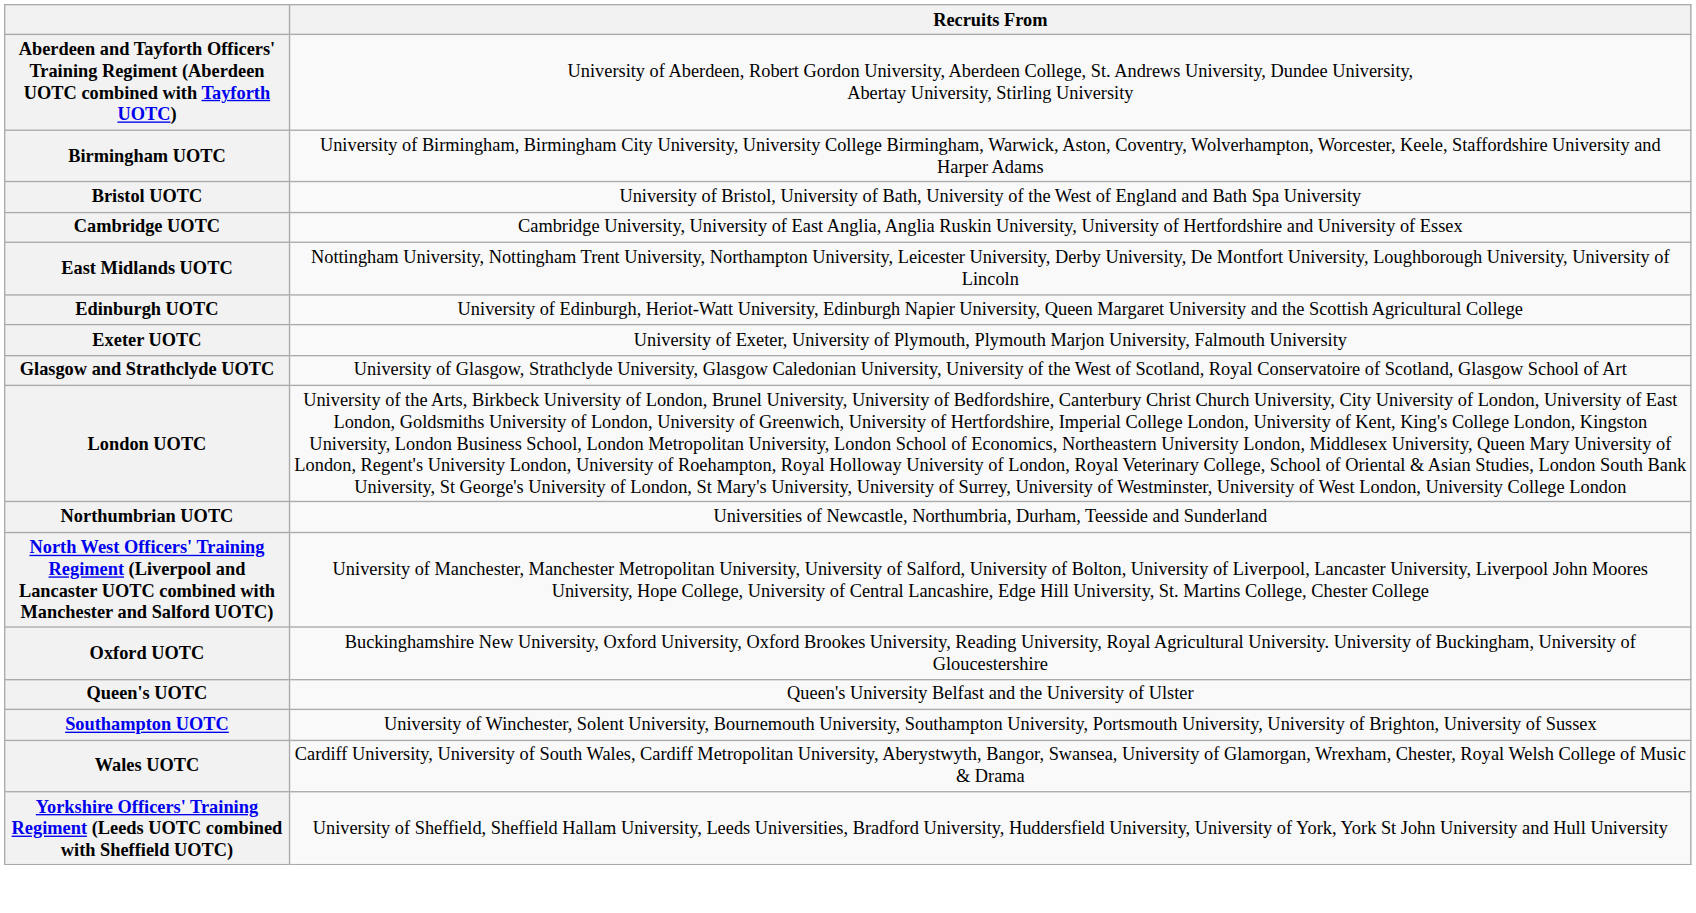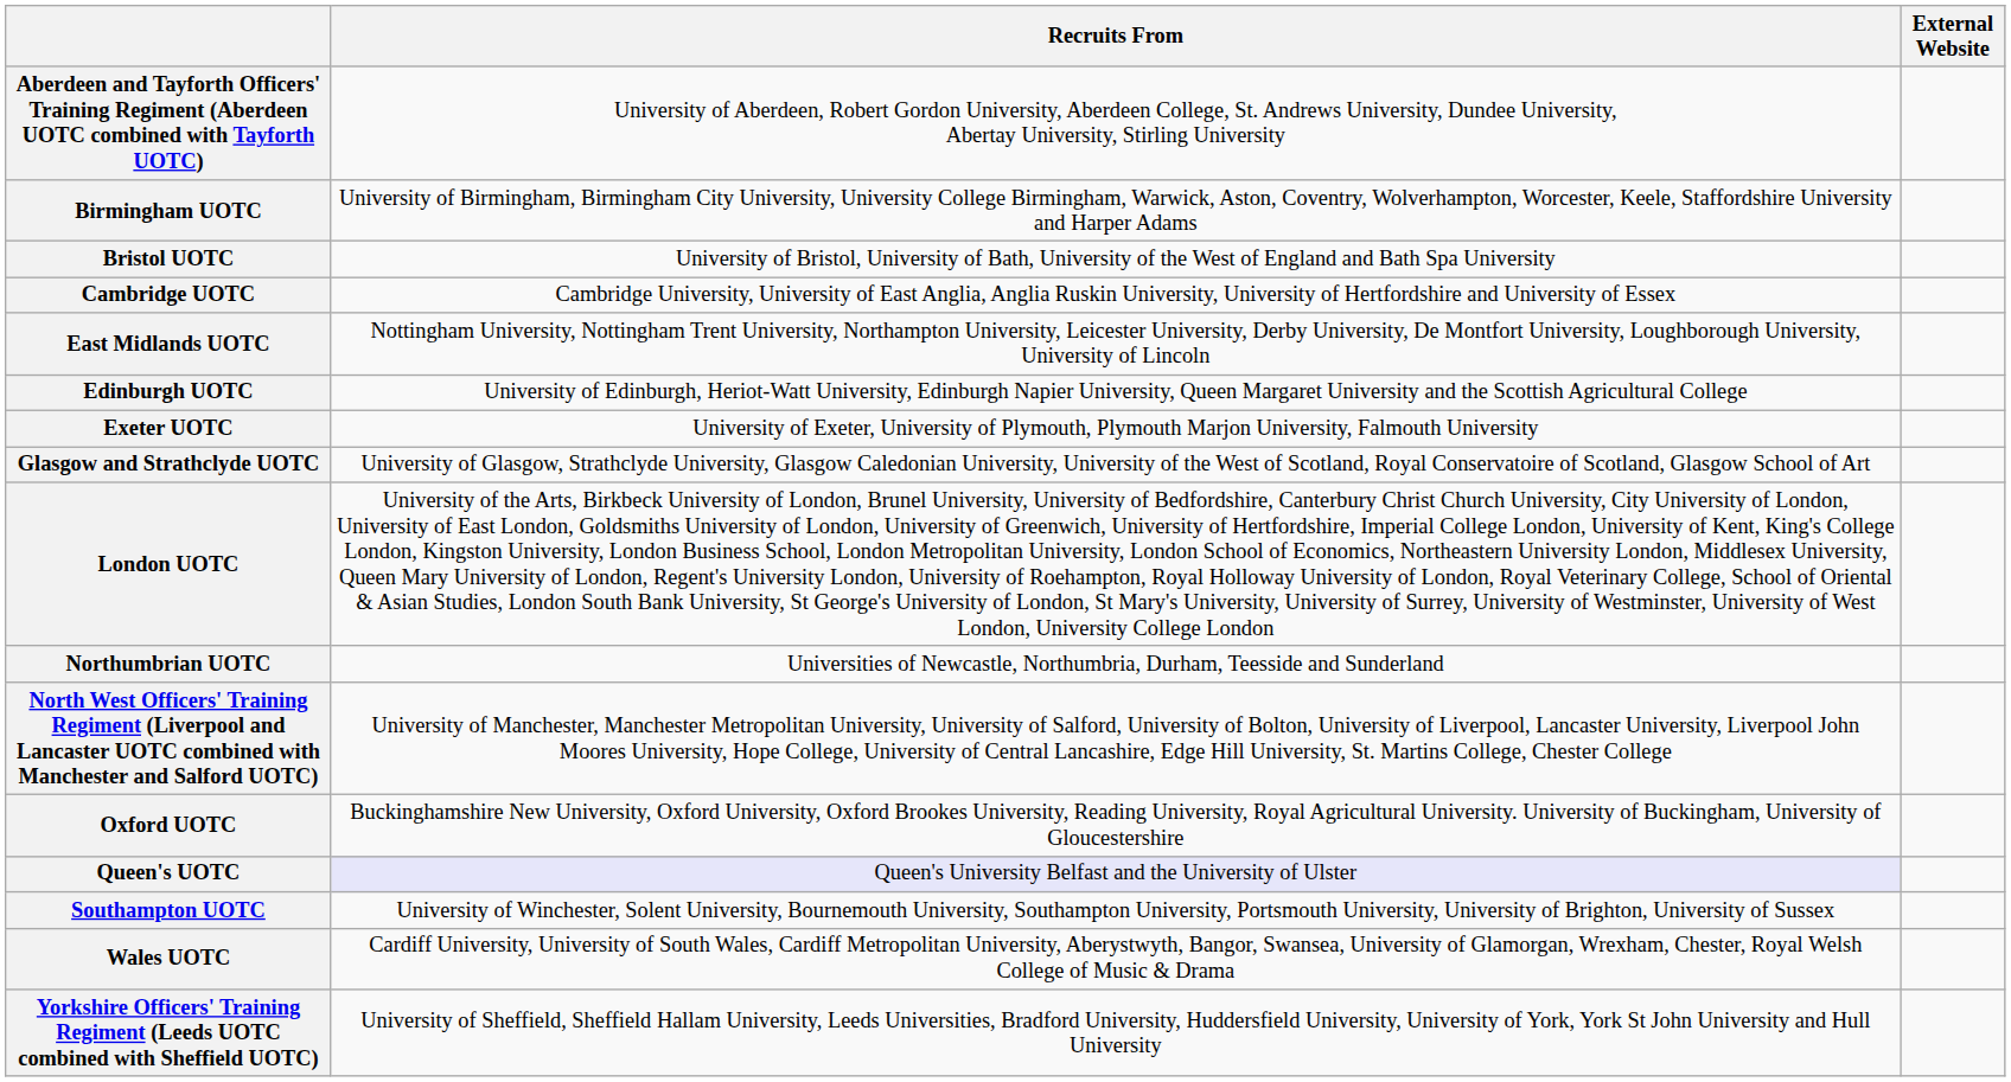+ column: External Website
Queen's UOTC | Recruits From: no background -> lavender background
